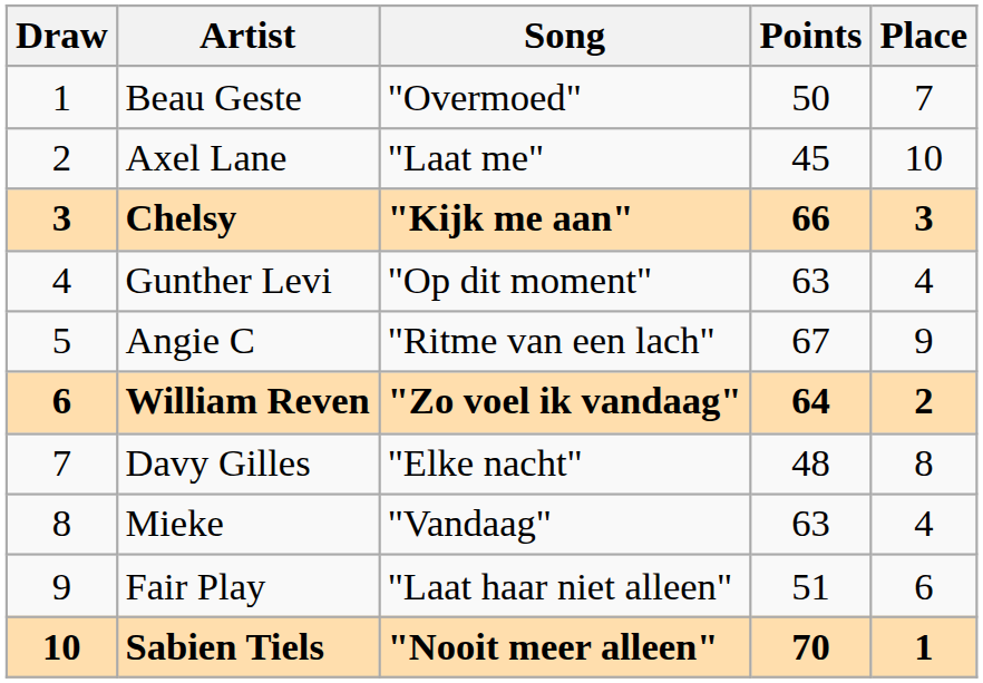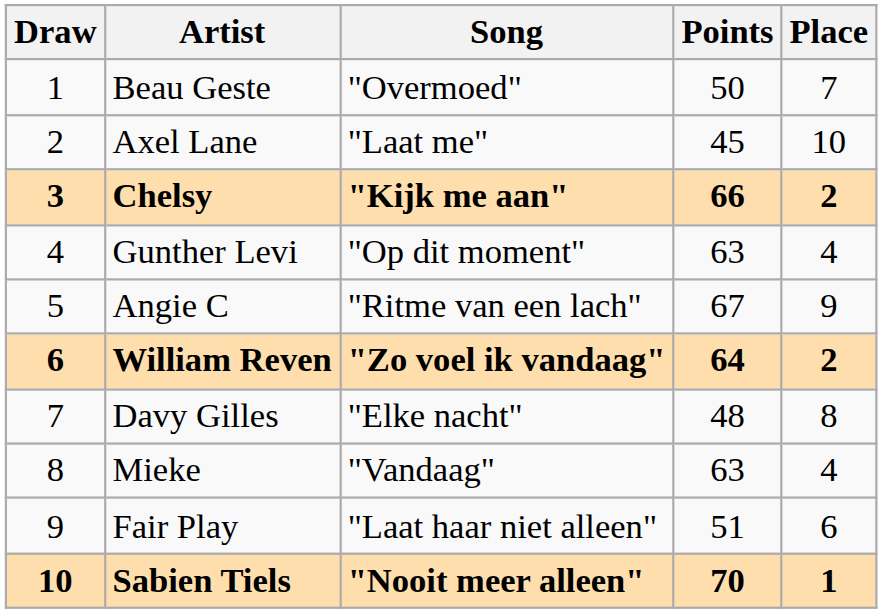Chelsy | Place: 3 -> 2
